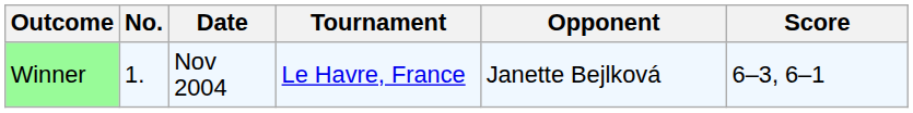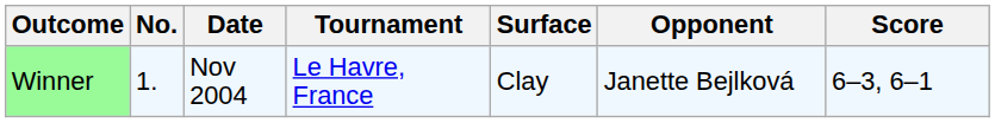+ column: Surface | Clay
